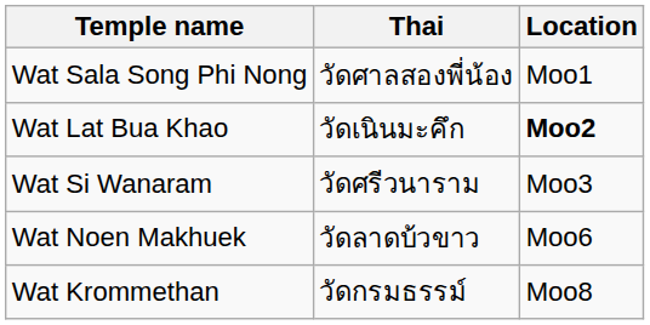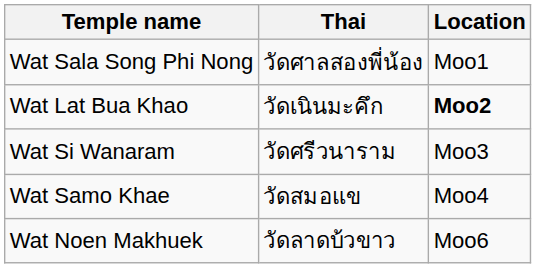+ row: Wat Samo Khae | วัดสมอแข | Moo4
- row: Wat Krommethan | วัดกรมธรรม์ | Moo8
